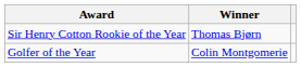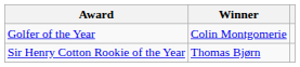rows swapped: Golfer of the Year <-> Sir Henry Cotton Rookie of the Year
